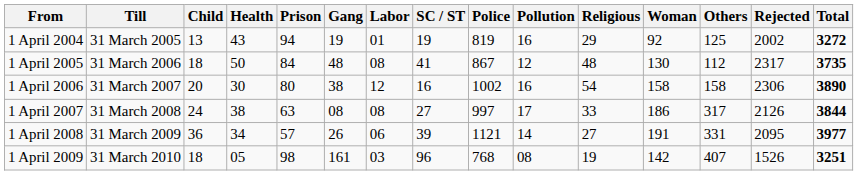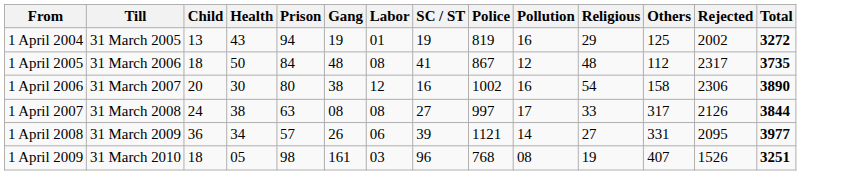- column: Woman | 92 | 130 | 158 | 186 | 191 | 142
